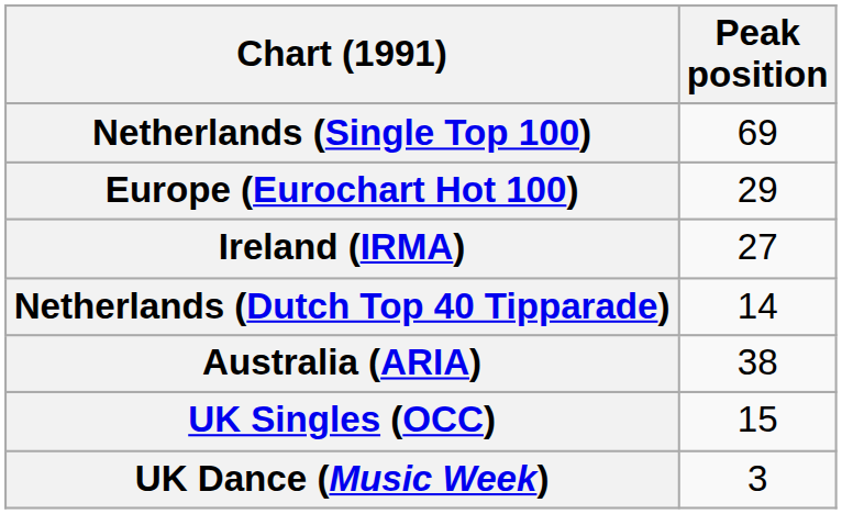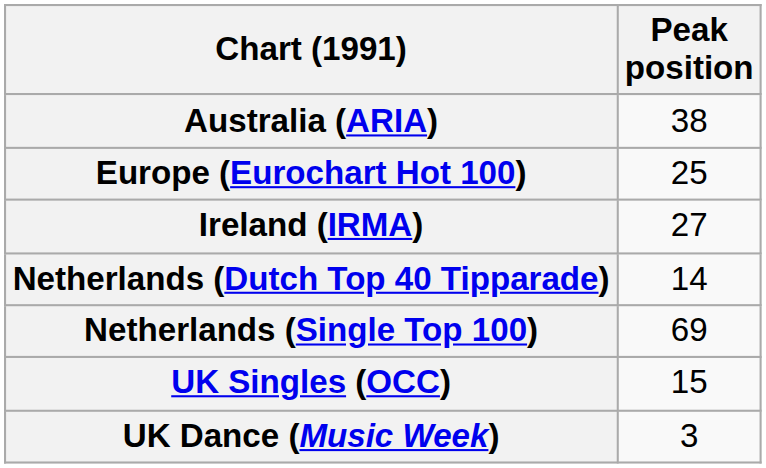rows swapped: Australia (ARIA) <-> Netherlands (Single Top 100)
Europe (Eurochart Hot 100) | Peak position: 29 -> 25
